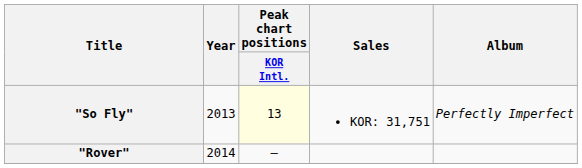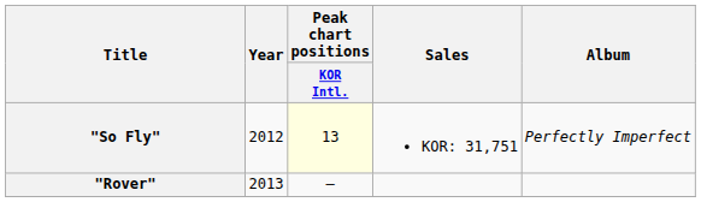"So Fly" | Year: 2013 -> 2012
"Rover" | Year: 2014 -> 2013
